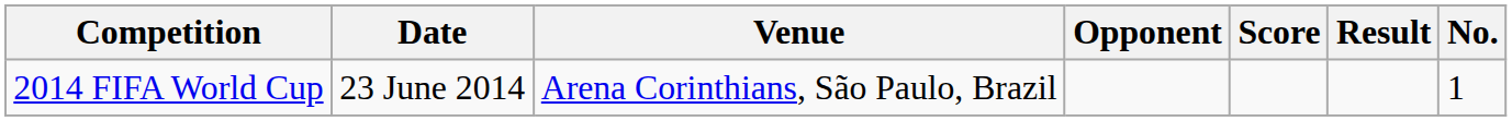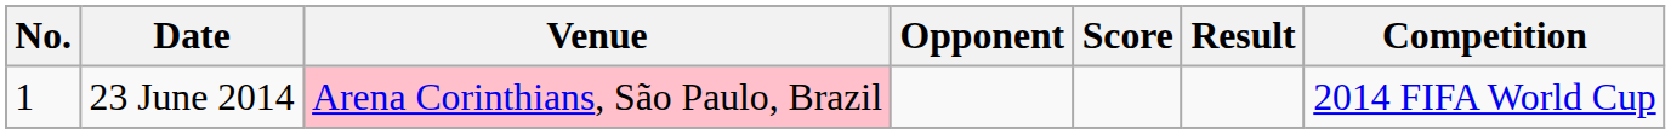columns swapped: No. <-> Competition
23 June 2014 | Venue: no background -> pink background
